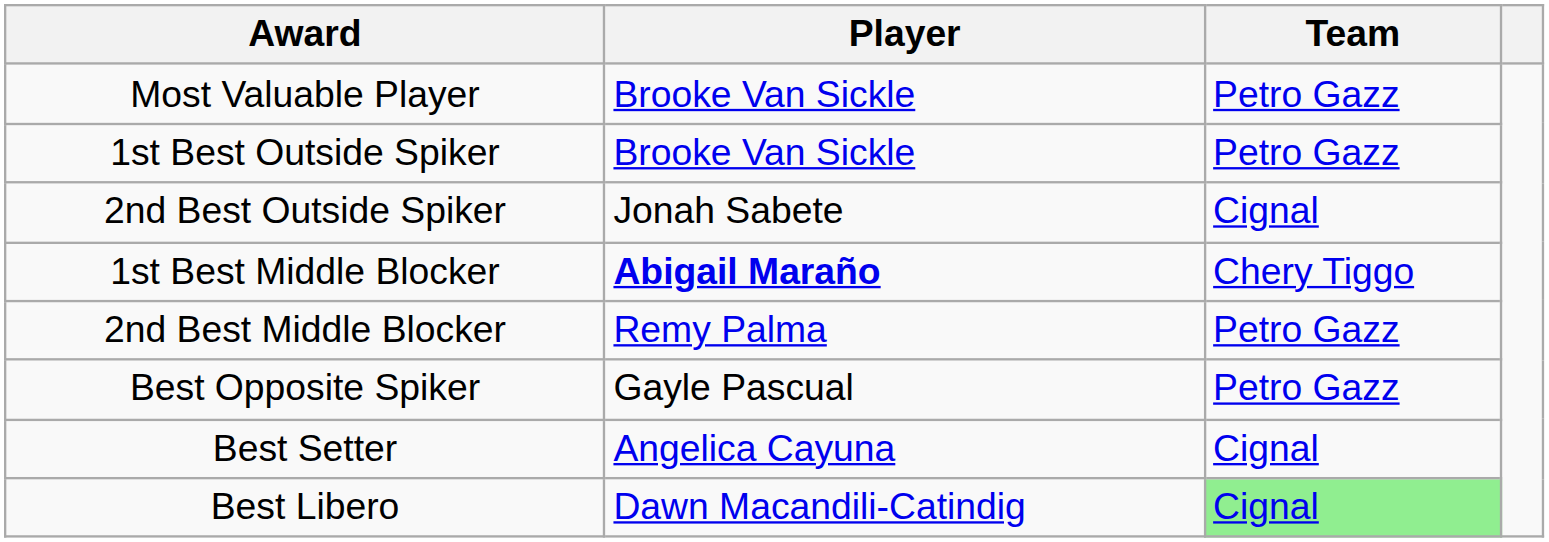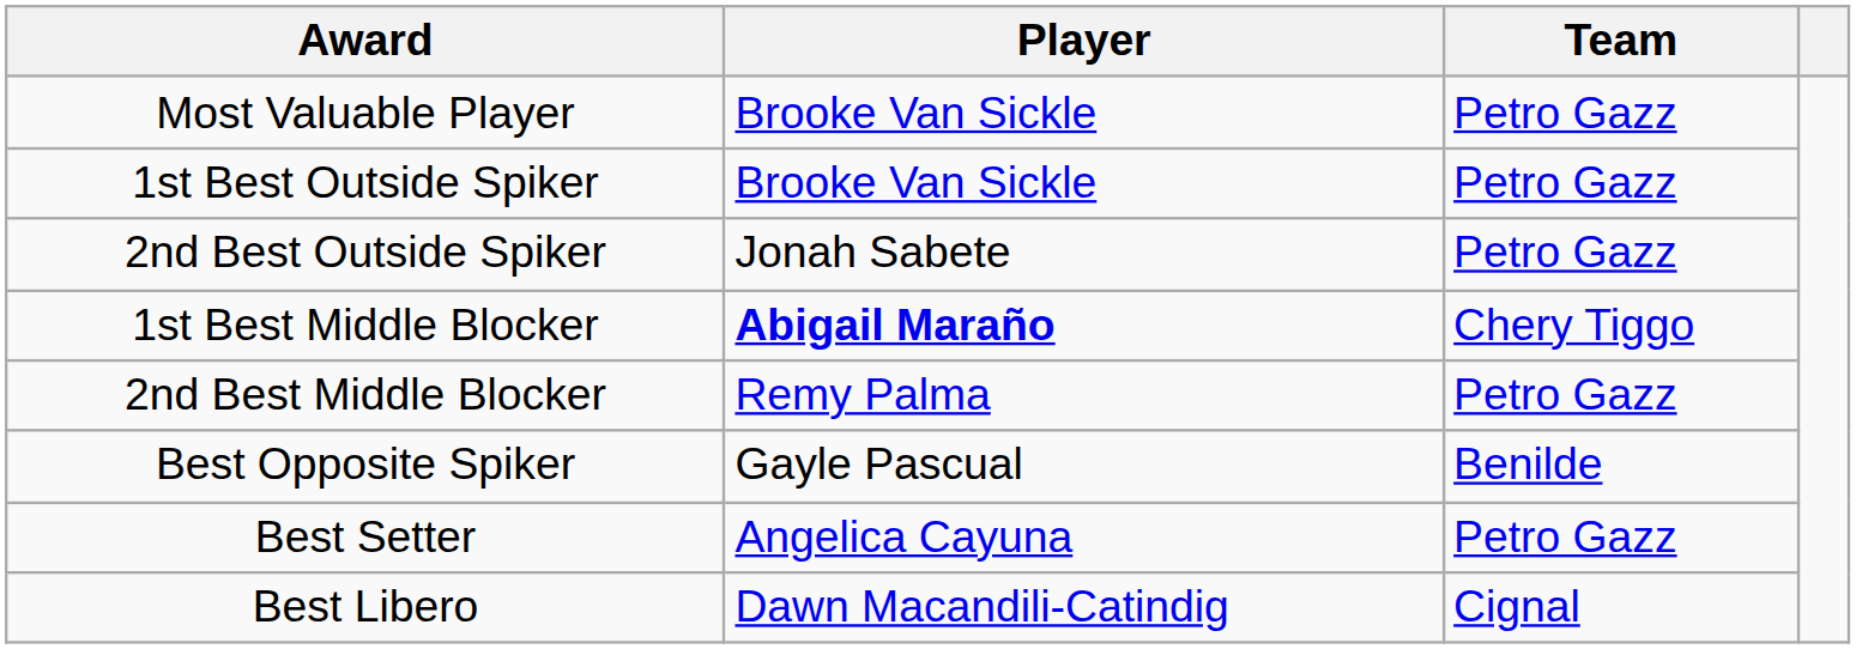2nd Best Outside Spiker | Team: Cignal -> Petro Gazz
Best Opposite Spiker | Team: Petro Gazz -> Benilde
Best Setter | Team: Cignal -> Petro Gazz
Best Libero | Team: lightgreen background -> no background
